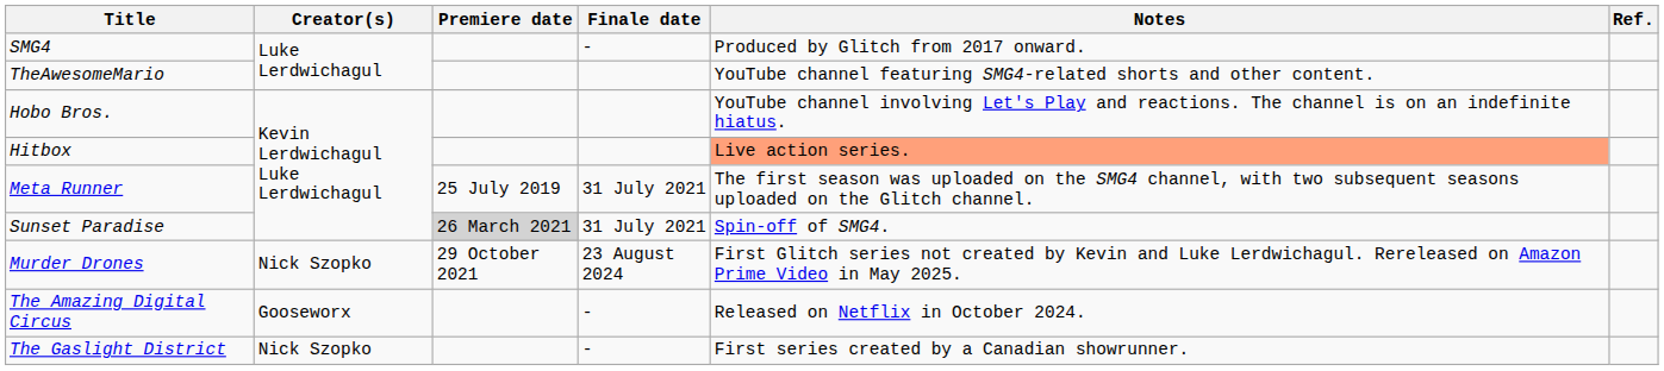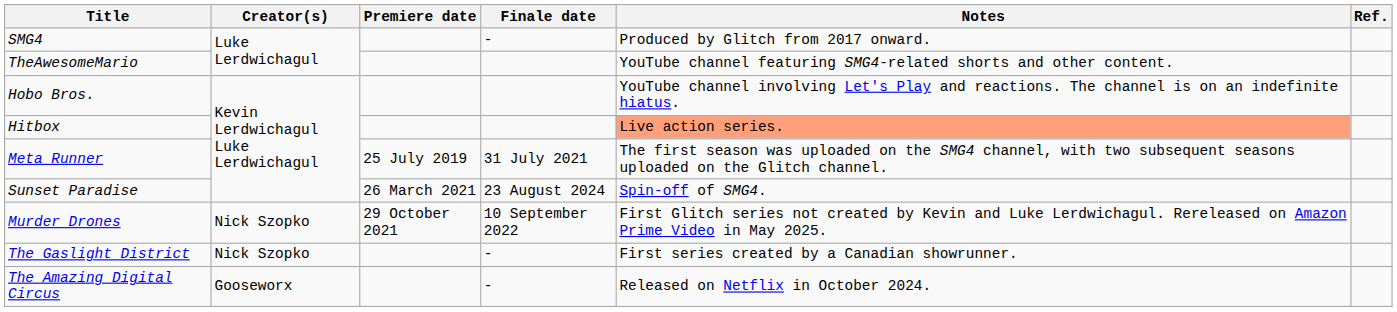Sunset Paradise | Premiere date: lightgrey background -> no background
Sunset Paradise | Finale date: 31 July 2021 -> 23 August 2024
Murder Drones | Finale date: 23 August 2024 -> 10 September 2022
rows swapped: The Amazing Digital Circus <-> The Gaslight District
